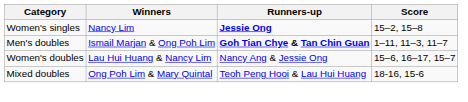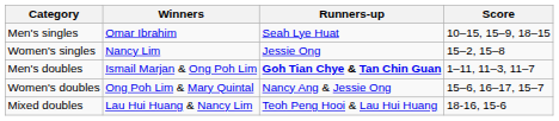+ row: Men's singles | Omar Ibrahim | Seah Lye Huat | 10–15, 15–9, 18–15
Women's singles | Runners-up: bold -> normal
Women's doubles | Winners: Lau Hui Huang & Nancy Lim -> Ong Poh Lim & Mary Quintal
Mixed doubles | Winners: Ong Poh Lim & Mary Quintal -> Lau Hui Huang & Nancy Lim
